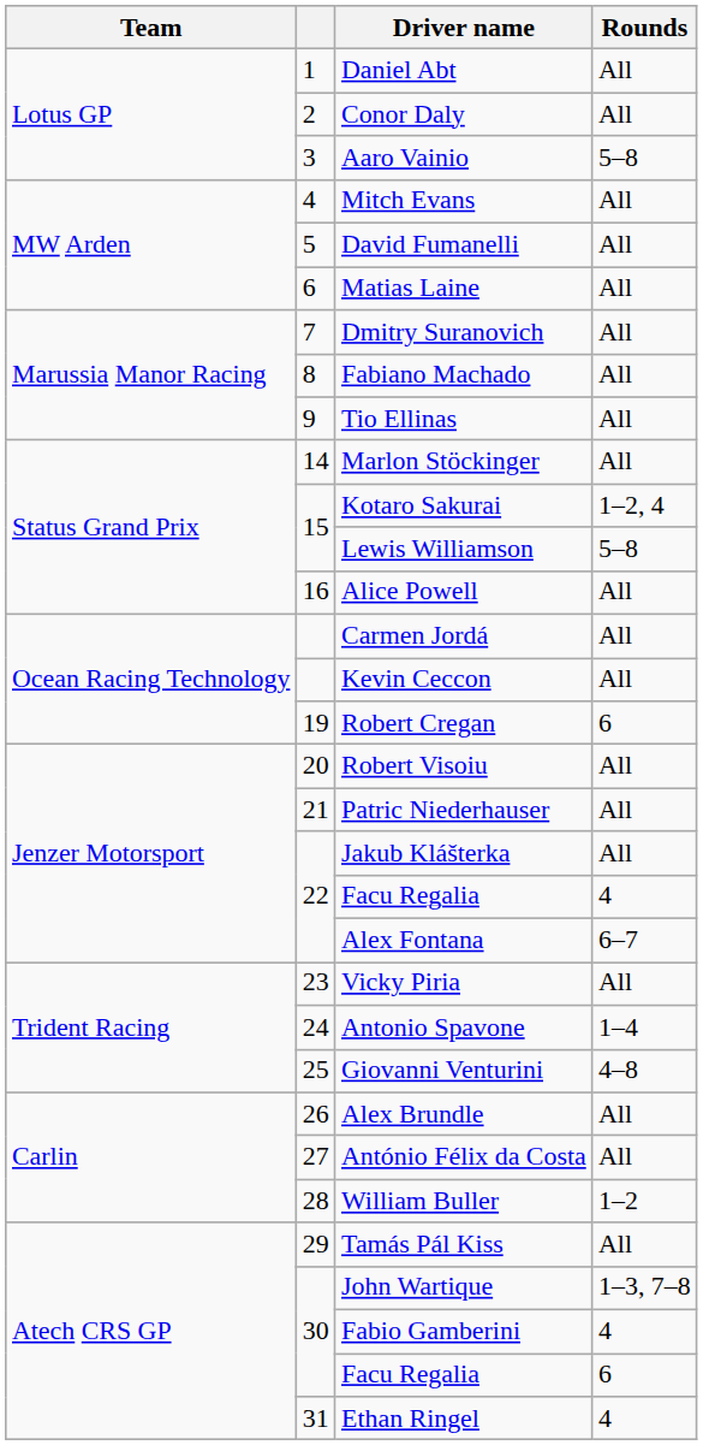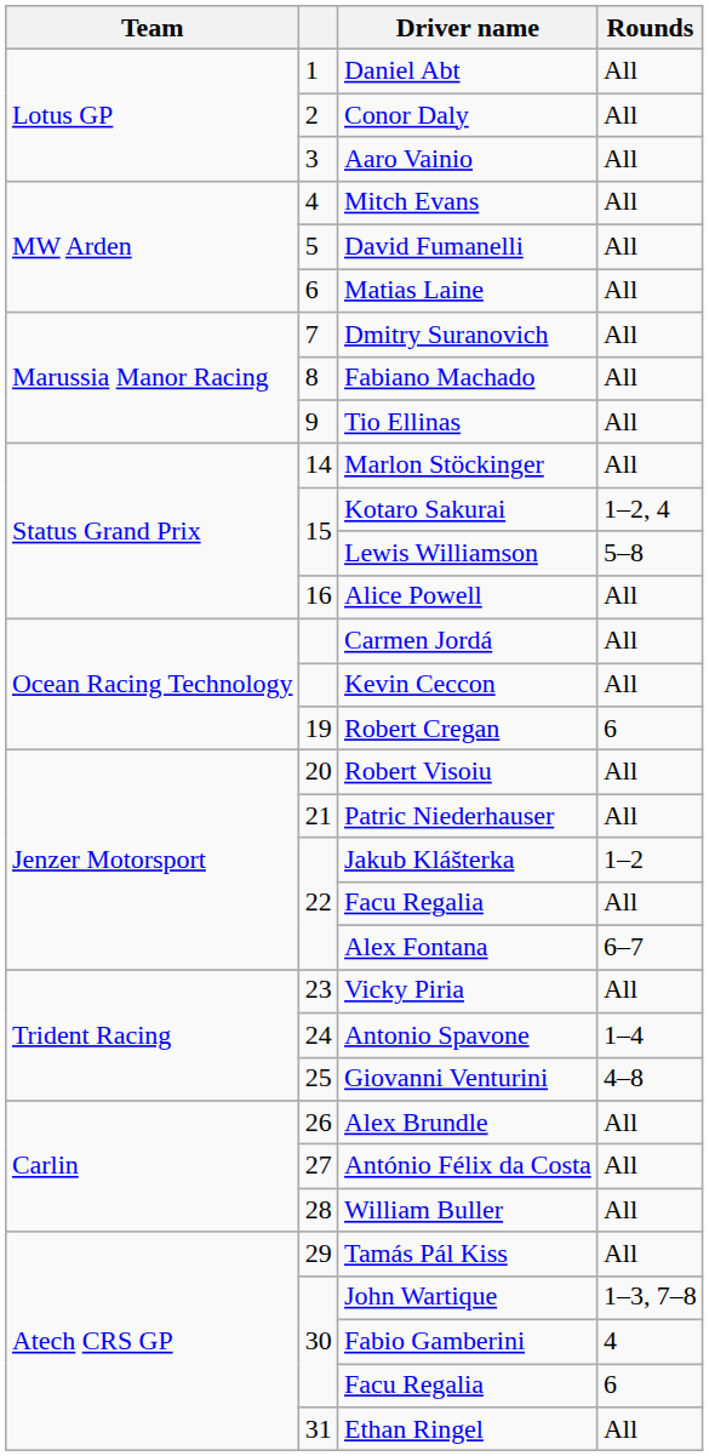Aaro Vainio | Rounds: 5–8 -> All
Jakub Klášterka | Rounds: All -> 1–2
22 / Facu Regalia | Rounds: 4 -> All
William Buller | Rounds: 1–2 -> All
Ethan Ringel | Rounds: 4 -> All
